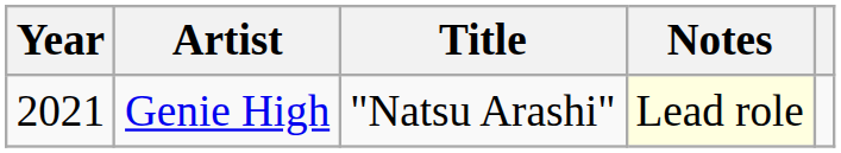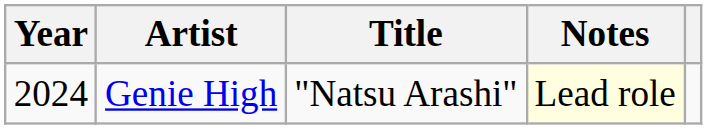Genie High | Year: 2021 -> 2024
